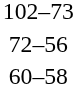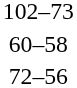rows swapped: 72–56 <-> 60–58
